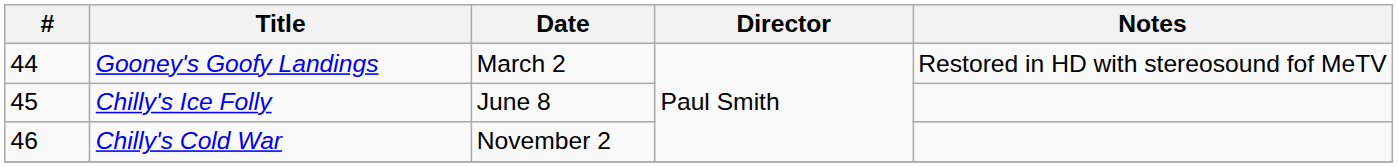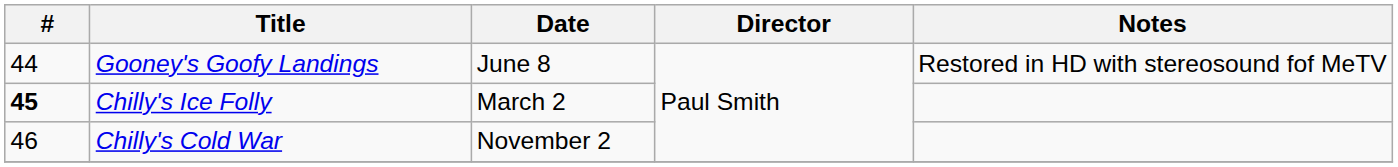Gooney's Goofy Landings | Date: March 2 -> June 8
Chilly's Ice Folly | #: normal -> bold
Chilly's Ice Folly | Date: June 8 -> March 2
